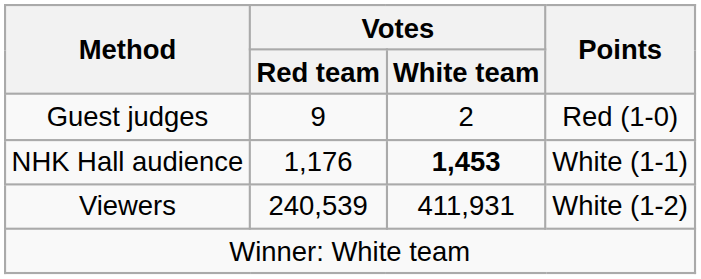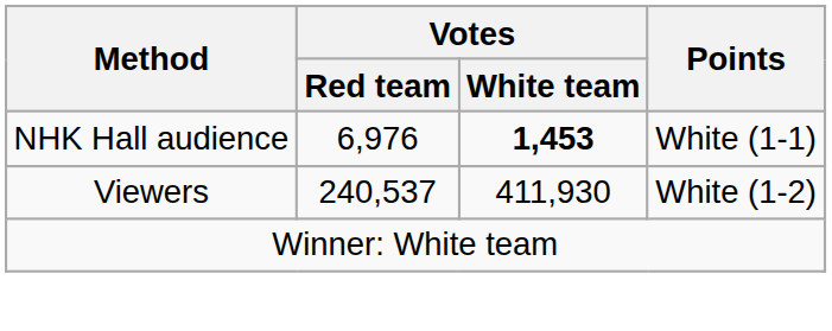- row: Guest judges | 9 | 2 | Red (1-0)
NHK Hall audience | Votes / Red team: 1,176 -> 6,976
Viewers | Votes / Red team: 240,539 -> 240,537
Viewers | Votes / White team: 411,931 -> 411,930
